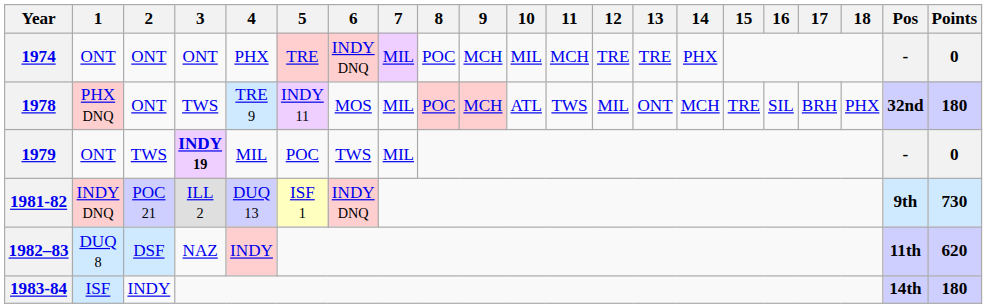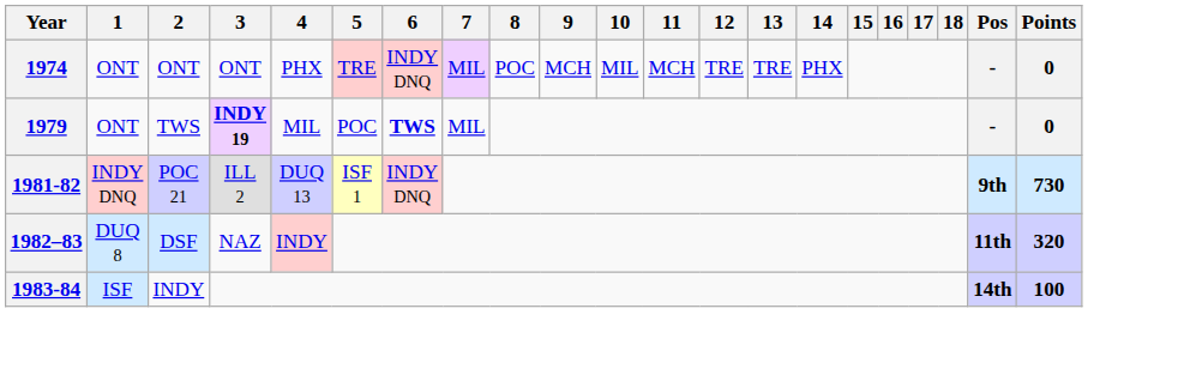- row: 1978 | PHX DNQ | ONT | TWS | TRE 9 | INDY 11 | MOS | MIL | POC | MCH | ATL | TWS | MIL | ONT | MCH | TRE | SIL | BRH | PHX | 32nd | 180
1979 | 6: normal -> bold
1982–83 | Points: 620 -> 320
1983-84 | Points: 180 -> 100
